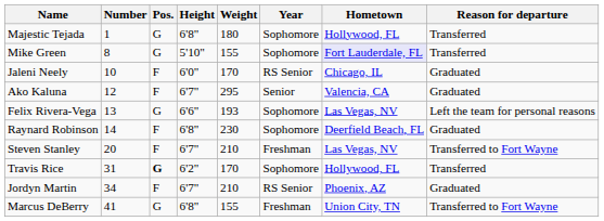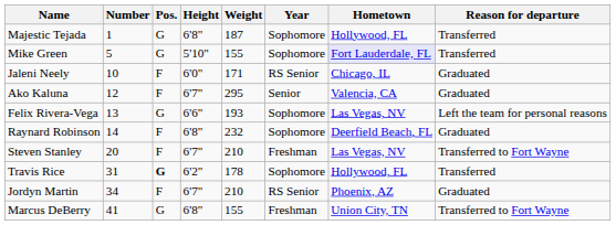Majestic Tejada | Weight: 180 -> 187
Mike Green | Number: 8 -> 5
Jaleni Neely | Weight: 170 -> 171
Raynard Robinson | Weight: 230 -> 232
Travis Rice | Weight: 170 -> 178
